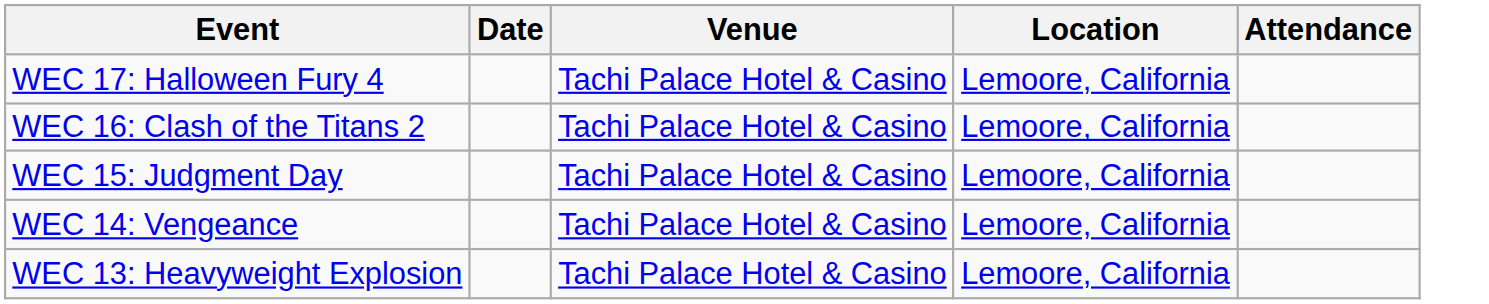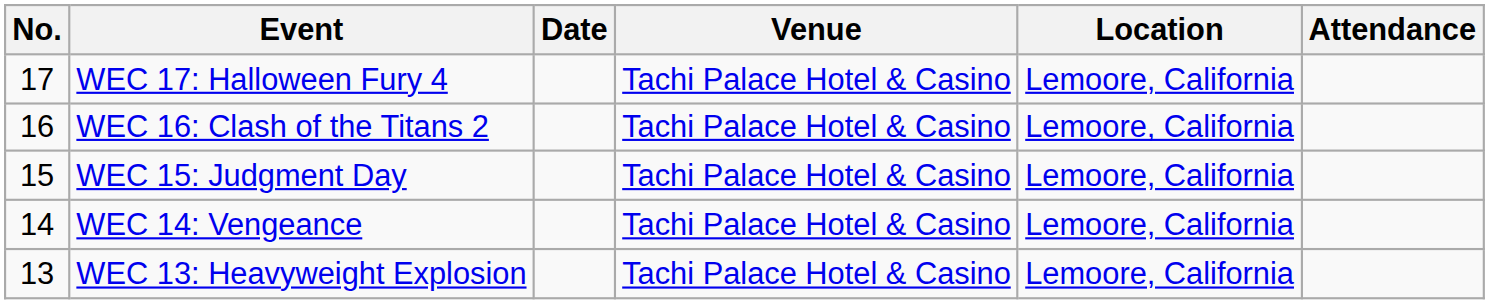+ column: No. | 17 | 16 | 15 | 14 | 13
